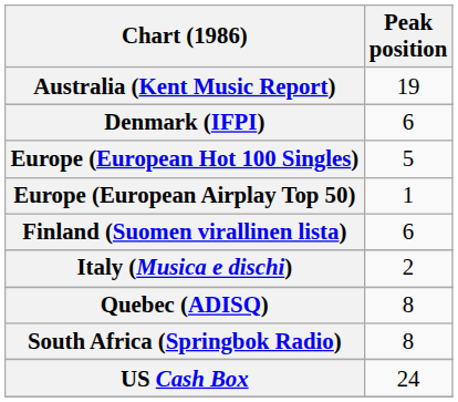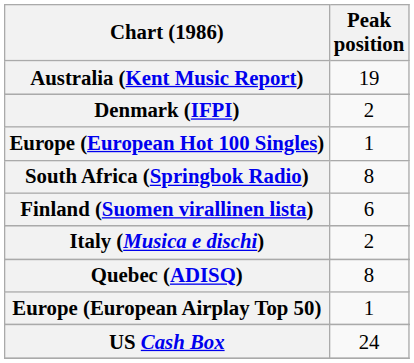Denmark (IFPI) | Peak position: 6 -> 2
Europe (European Hot 100 Singles) | Peak position: 5 -> 1
rows swapped: Europe (European Airplay Top 50) <-> South Africa (Springbok Radio)
